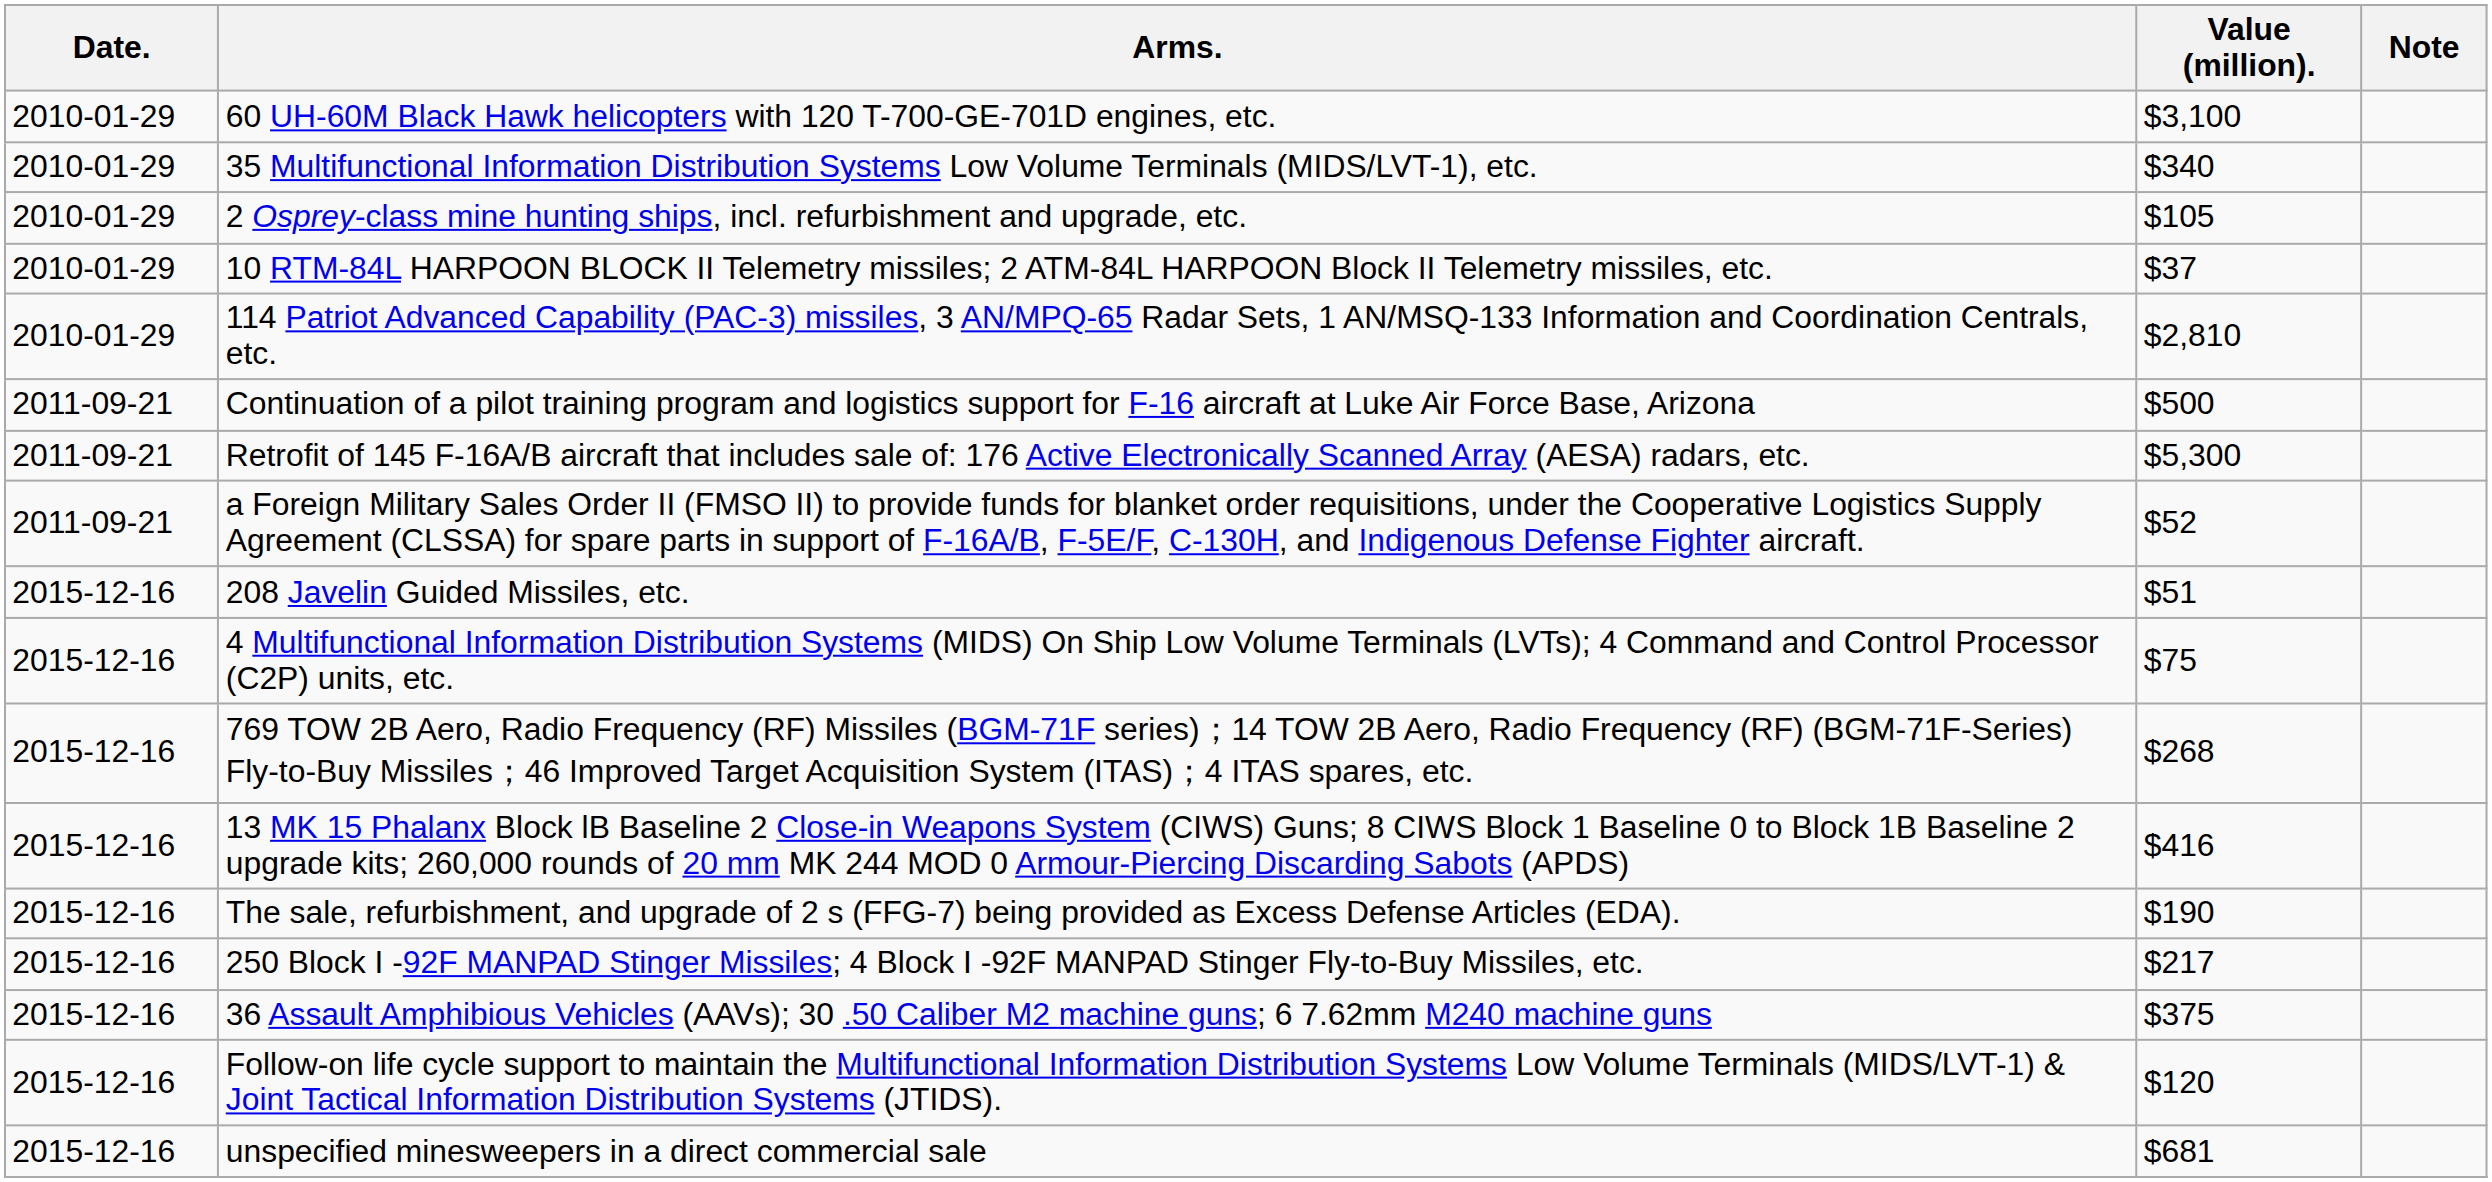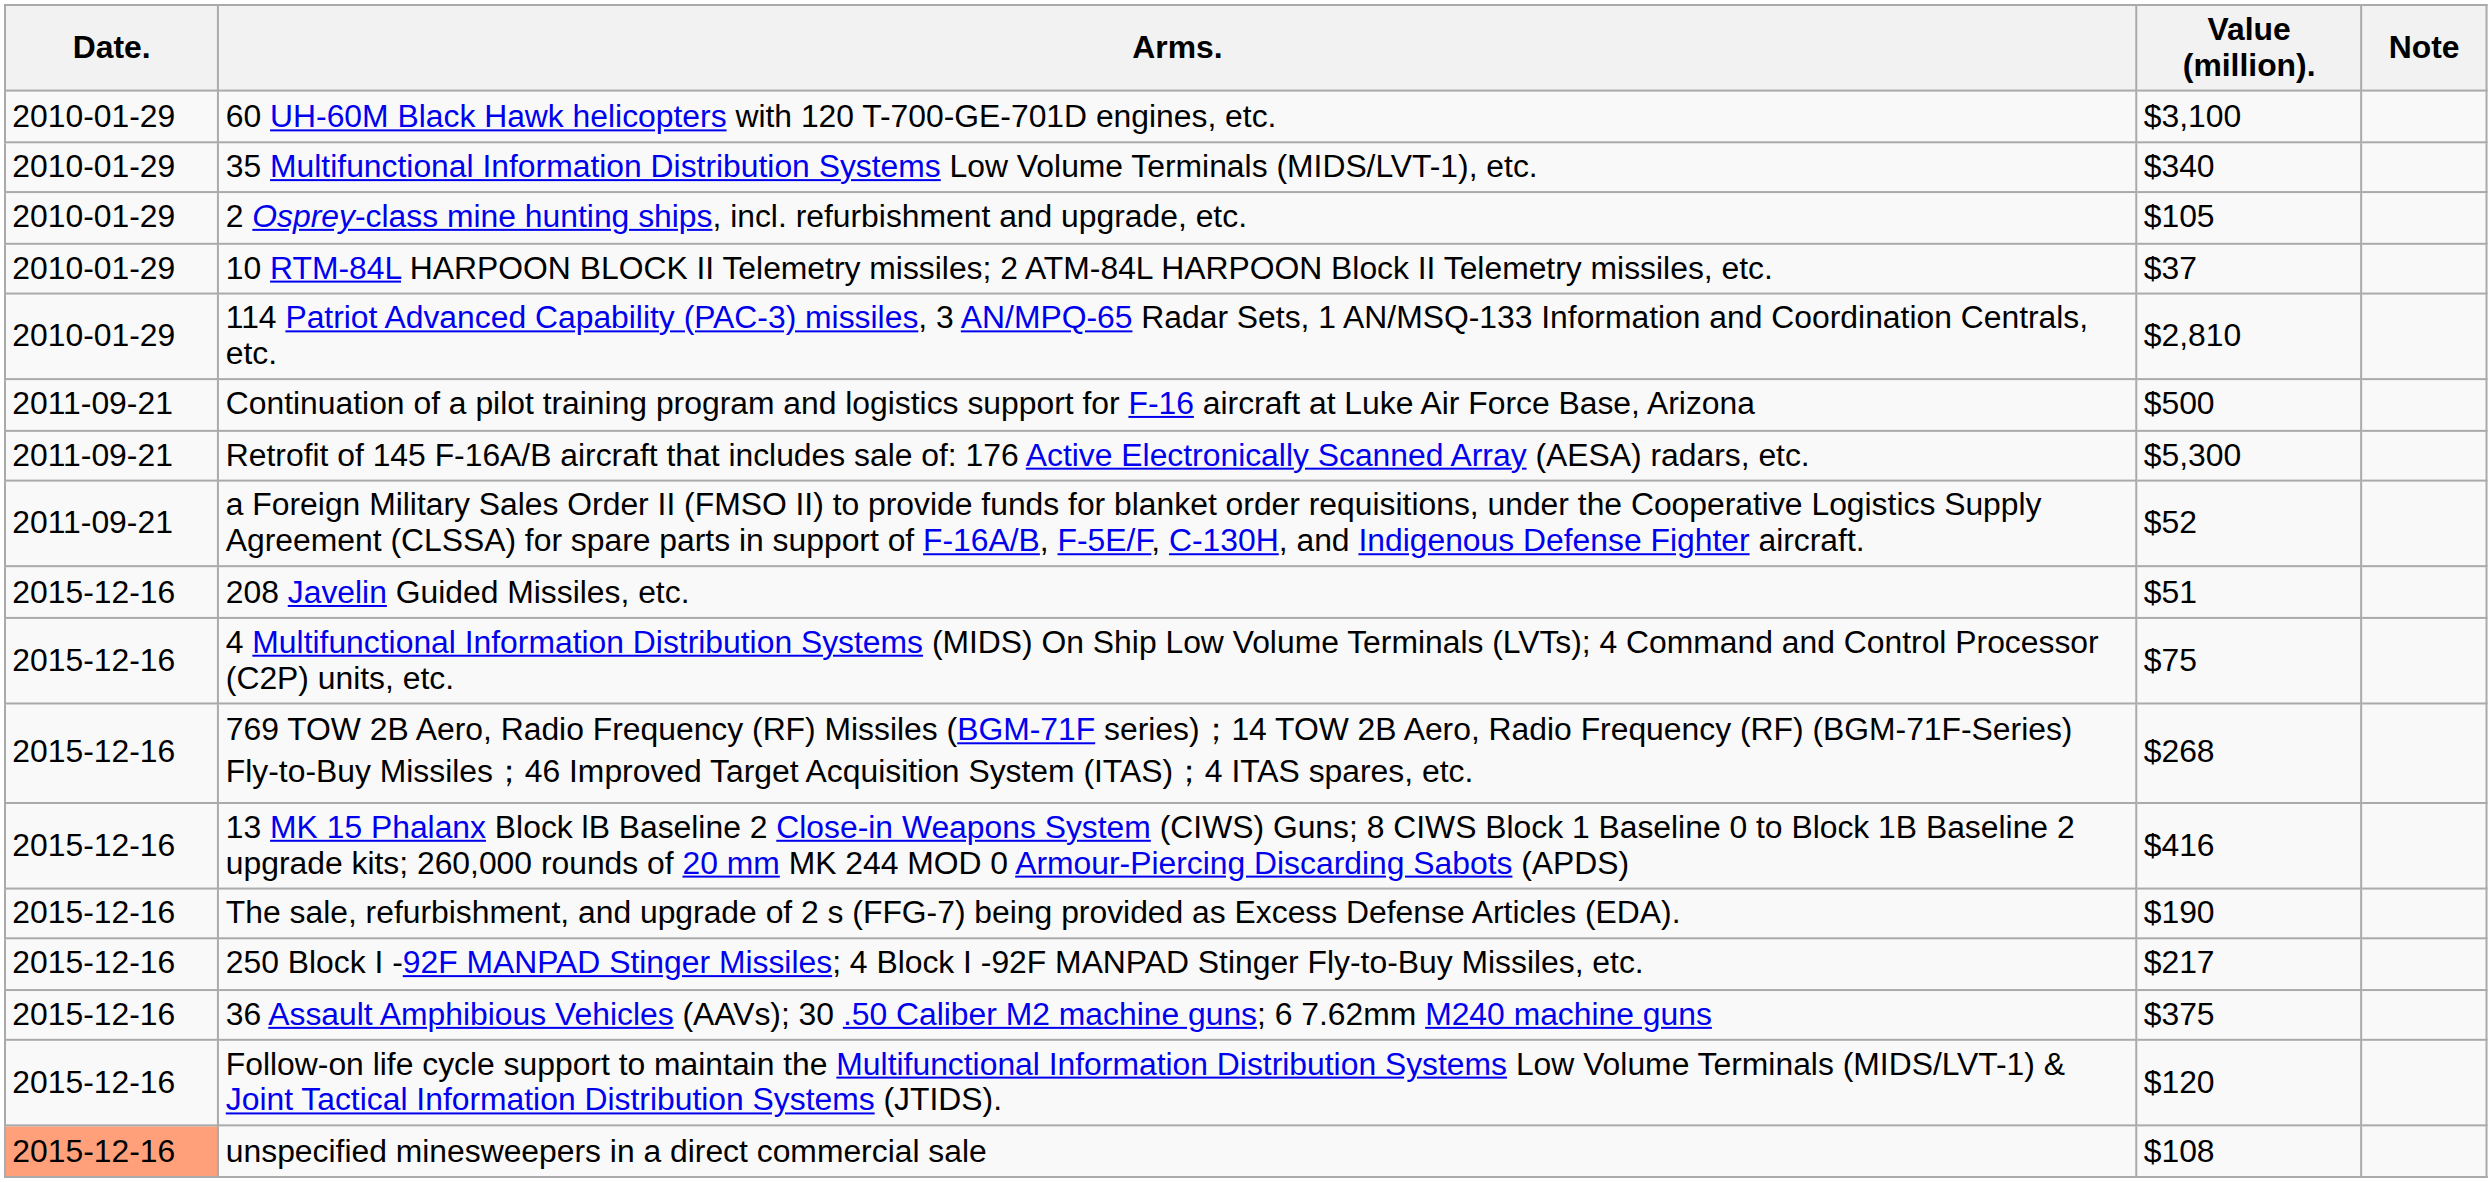unspecified minesweepers in a direct commercial sale | Date.: no background -> lightsalmon background
unspecified minesweepers in a direct commercial sale | Value (million).: $681 -> $108
